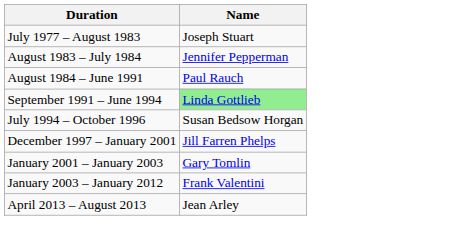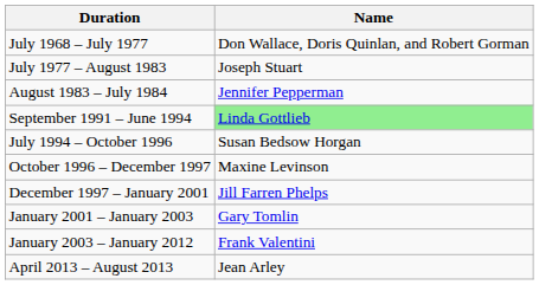+ row: July 1968 – July 1977 | Don Wallace, Doris Quinlan, and Robert Gorman
- row: August 1984 – June 1991 | Paul Rauch
+ row: October 1996 – December 1997 | Maxine Levinson
